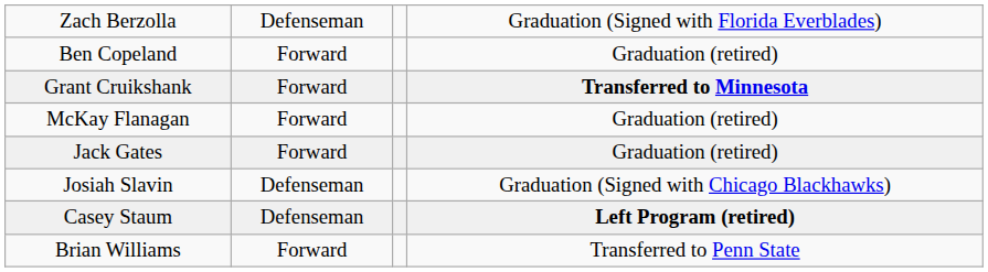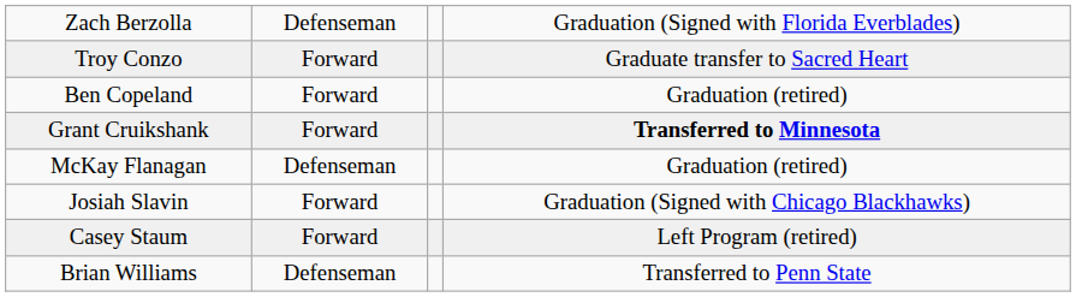+ row: Troy Conzo | Forward | Graduate transfer to Sacred Heart
McKay Flanagan | column 2: Forward -> Defenseman
- row: Jack Gates | Forward | Graduation (retired)
Josiah Slavin | column 2: Defenseman -> Forward
Casey Staum | column 2: Defenseman -> Forward
Casey Staum | column 4: bold -> normal
Brian Williams | column 2: Forward -> Defenseman
